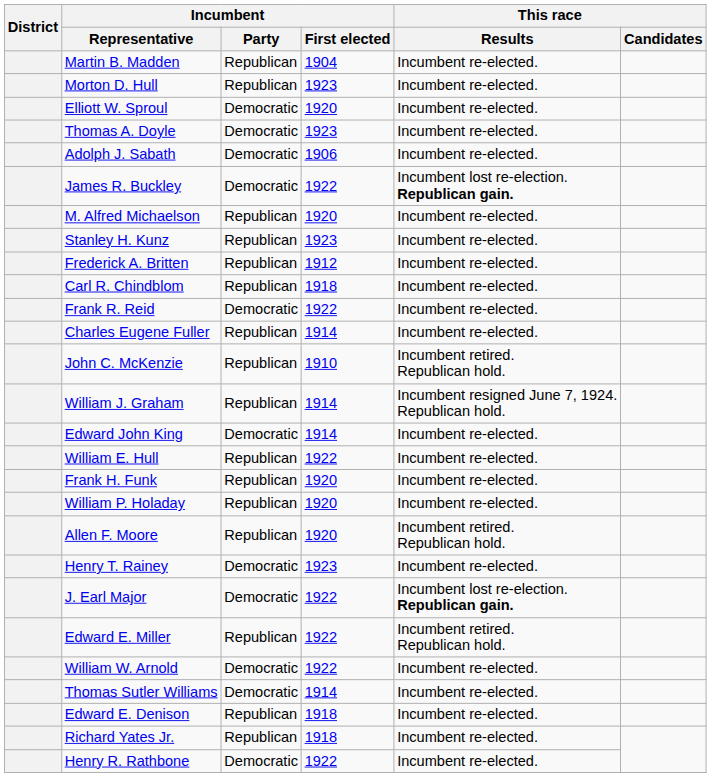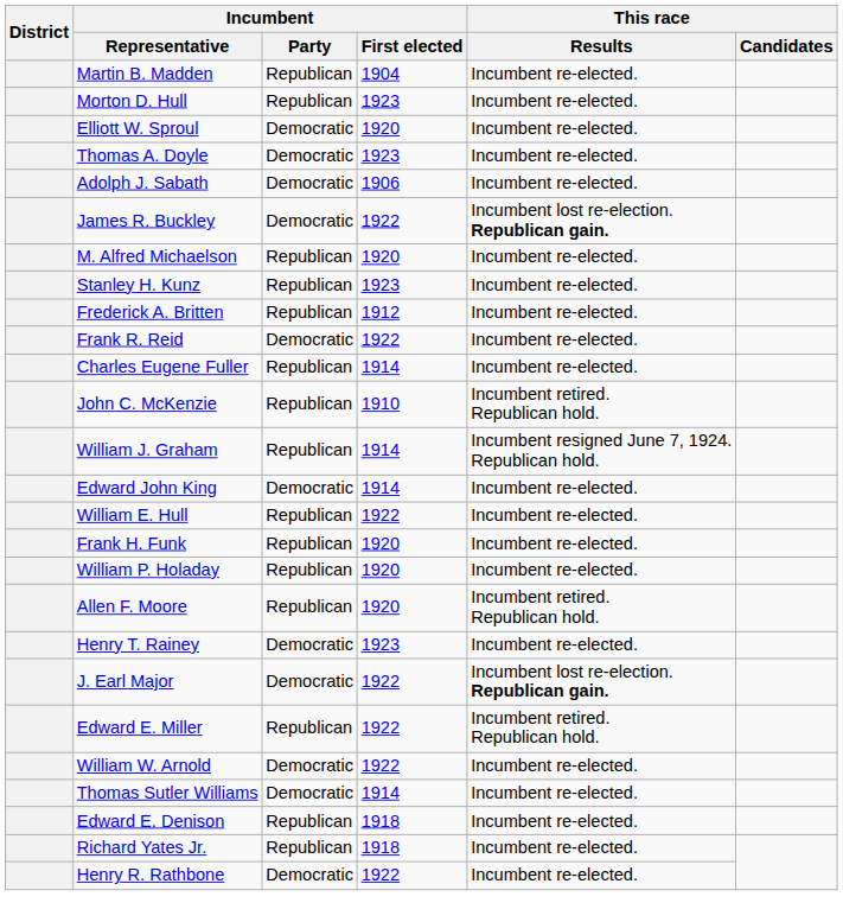- row: Carl R. Chindblom | Republican | 1918 | Incumbent re-elected.
